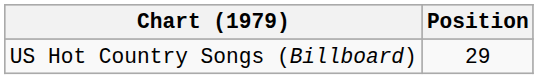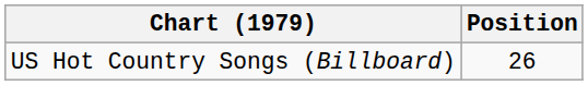US Hot Country Songs (Billboard) | Position: 29 -> 26
